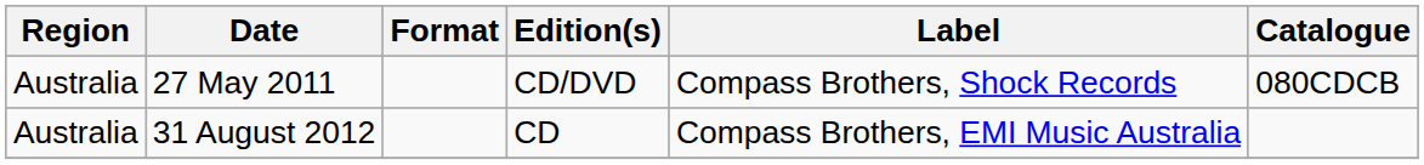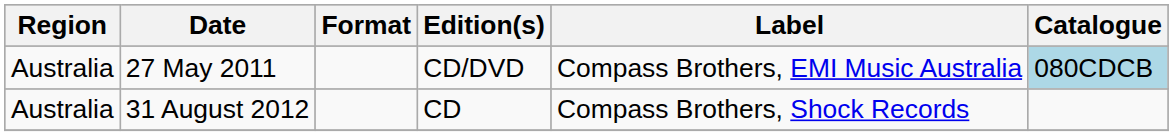27 May 2011 | Label: Compass Brothers, Shock Records -> Compass Brothers, EMI Music Australia
27 May 2011 | Catalogue: no background -> lightblue background
31 August 2012 | Label: Compass Brothers, EMI Music Australia -> Compass Brothers, Shock Records
